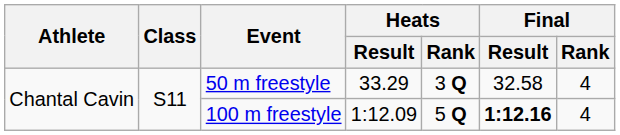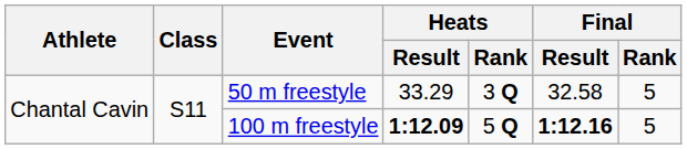50 m freestyle | Final / Rank: 4 -> 5
100 m freestyle | Heats / Result: normal -> bold
100 m freestyle | Final / Rank: 4 -> 5
